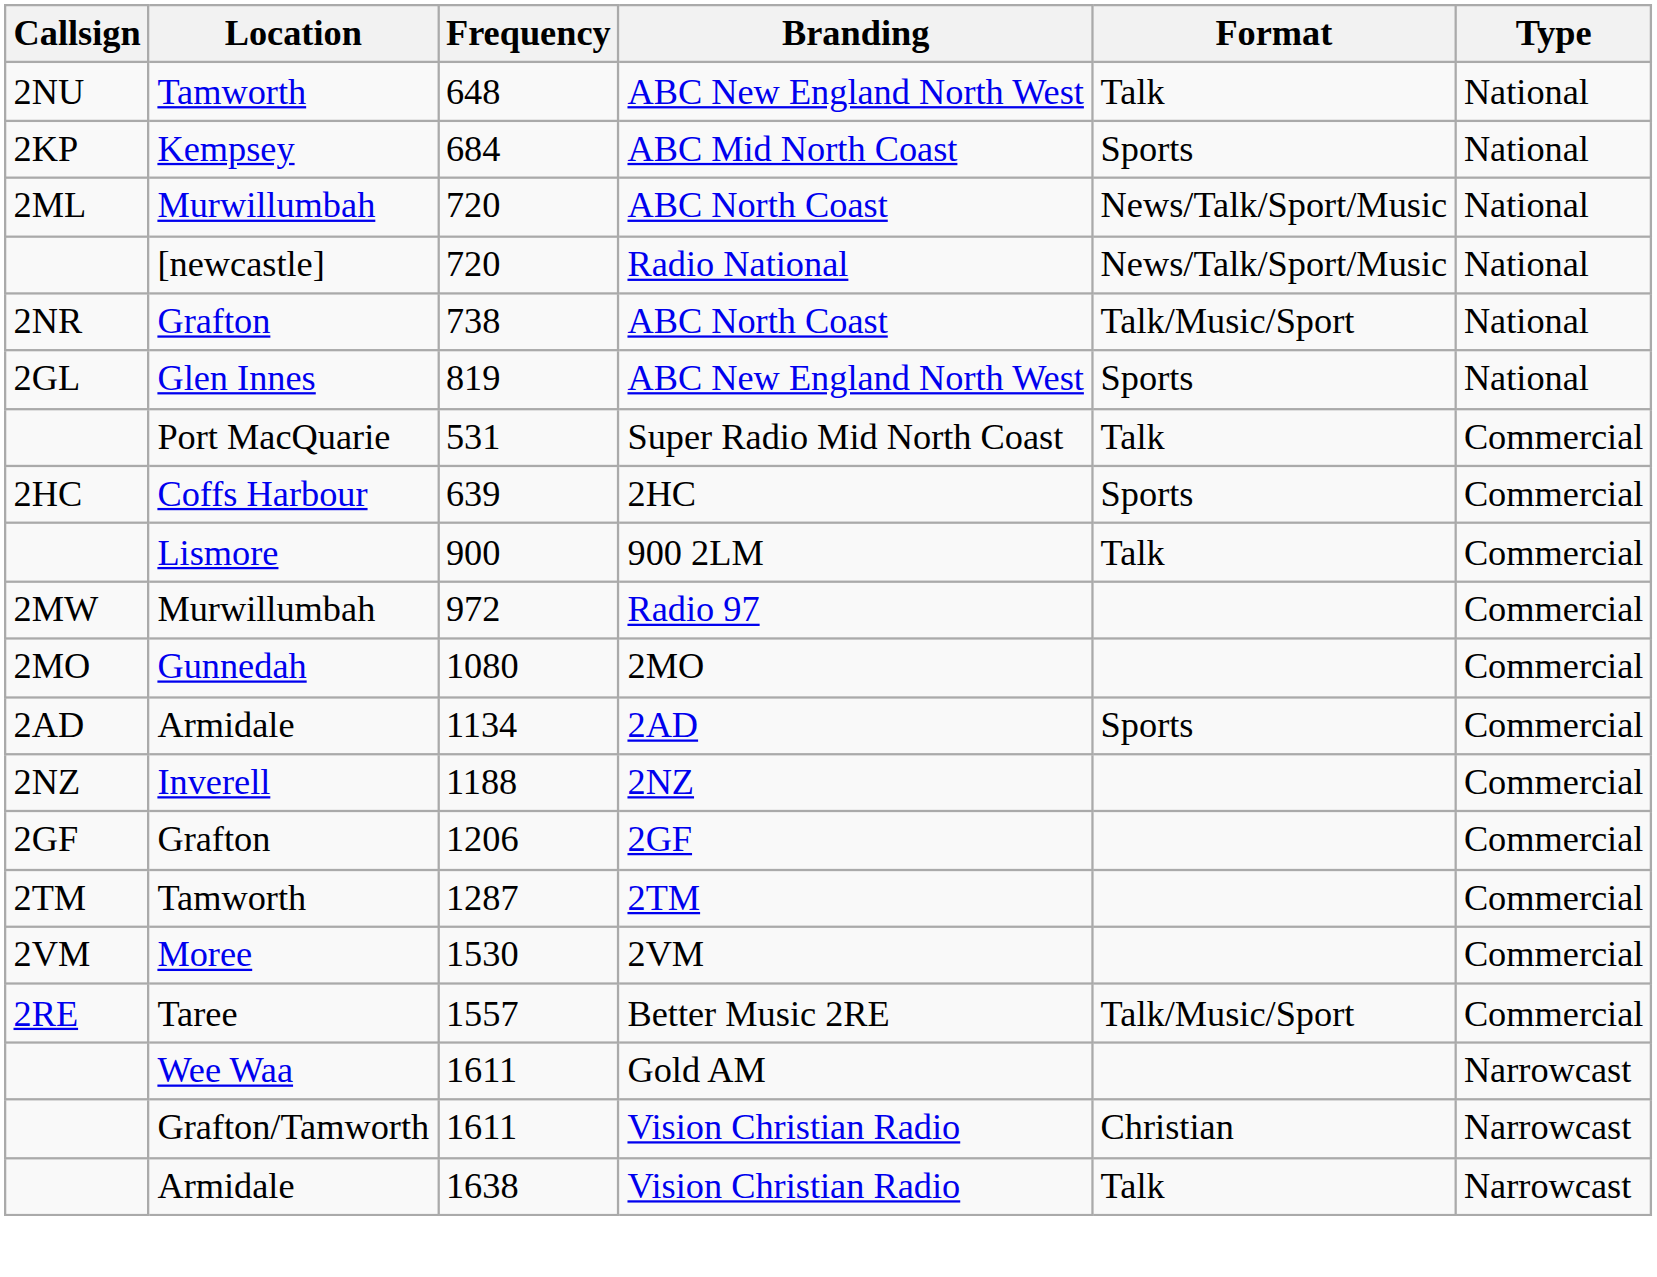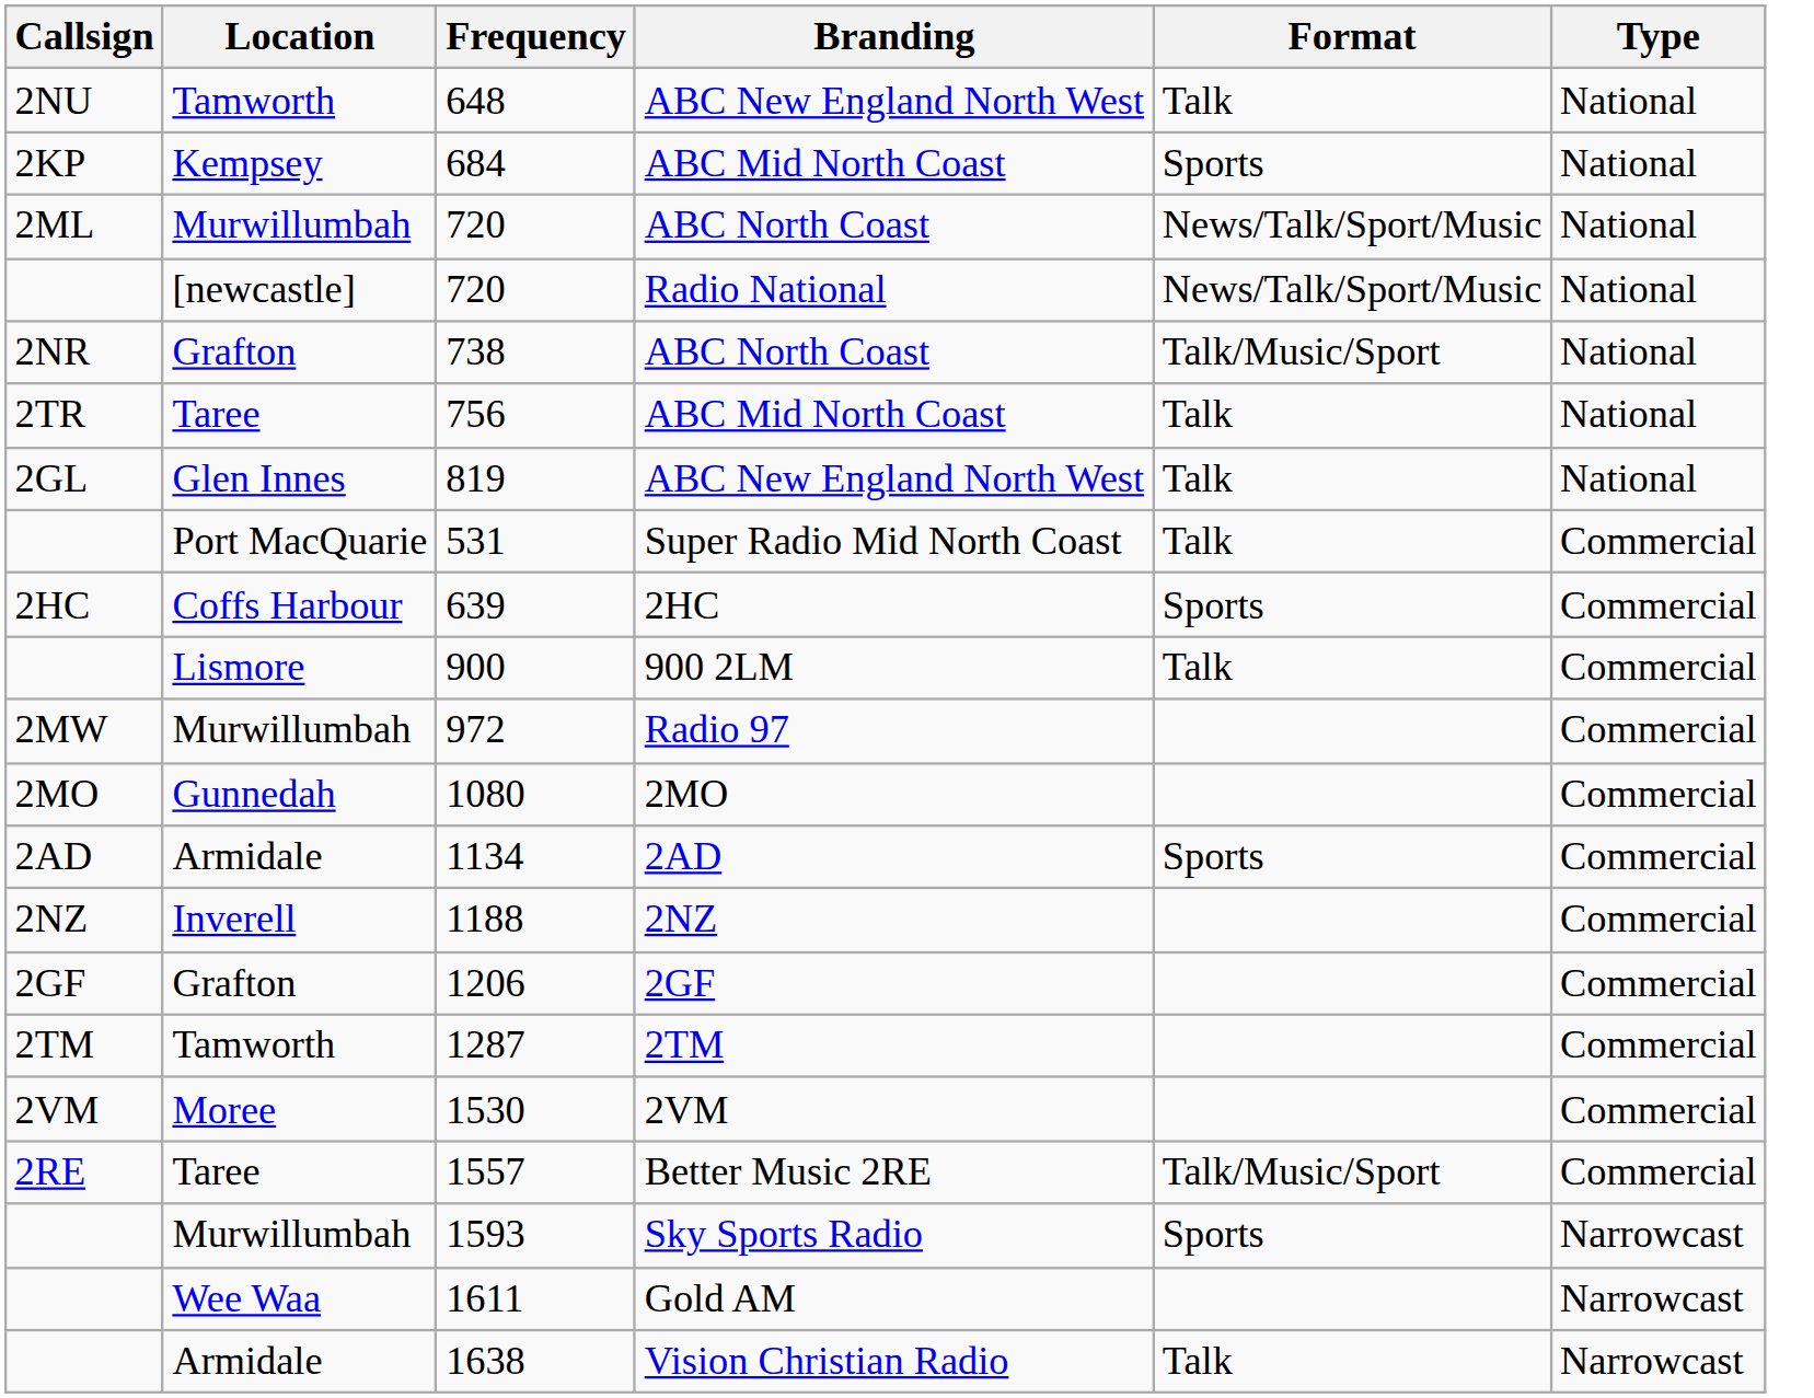+ row: 2TR | Taree | 756 | ABC Mid North Coast | Talk | National
819 | Format: Sports -> Talk
+ row: Murwillumbah | 1593 | Sky Sports Radio | Sports | Narrowcast
- row: Grafton/Tamworth | 1611 | Vision Christian Radio | Christian | Narrowcast
